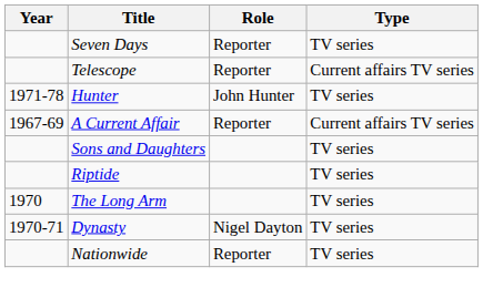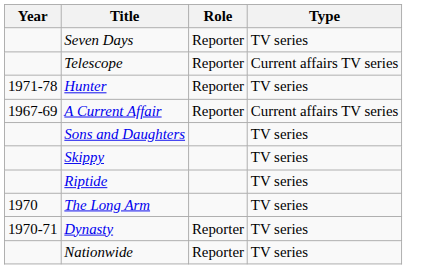Hunter | Role: John Hunter -> Reporter
+ row: Skippy | TV series
Dynasty | Role: Nigel Dayton -> Reporter
